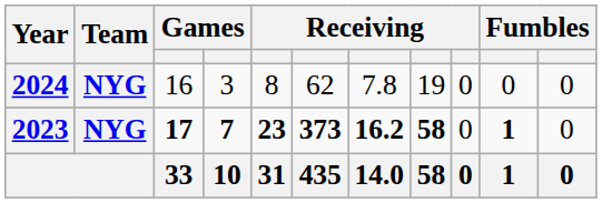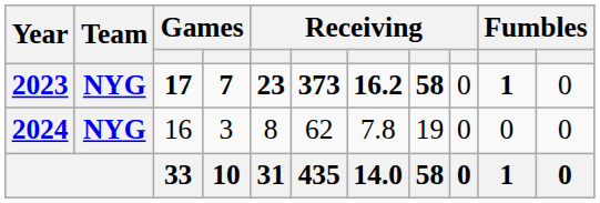rows swapped: 2023 <-> 2024
